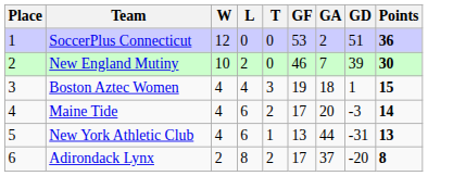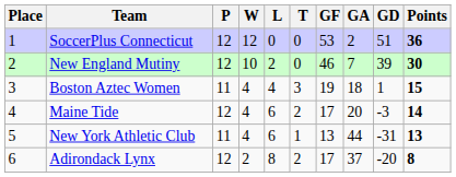+ column: P | 12 | 12 | 11 | 12 | 11 | 12
